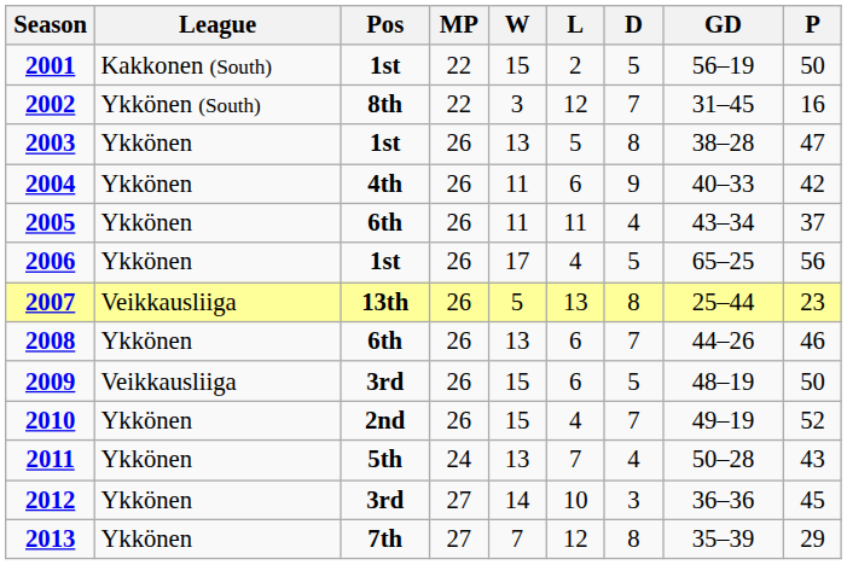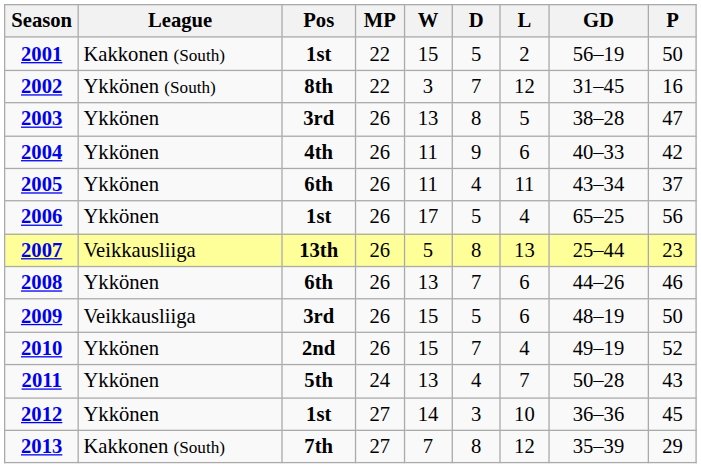columns swapped: D <-> L
2003 | Pos: 1st -> 3rd
2012 | Pos: 3rd -> 1st
2013 | League: Ykkönen -> Kakkonen (South)
